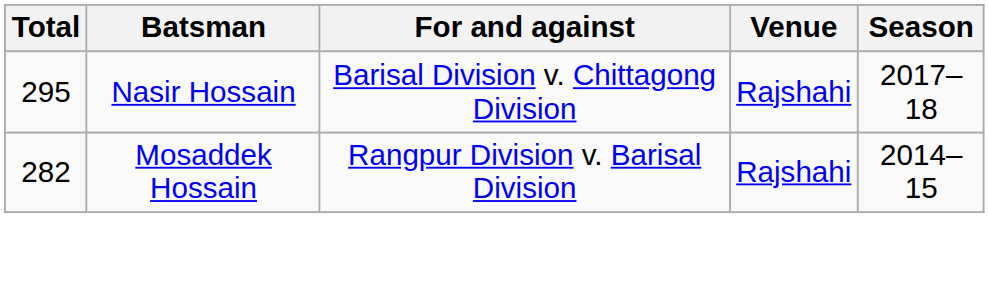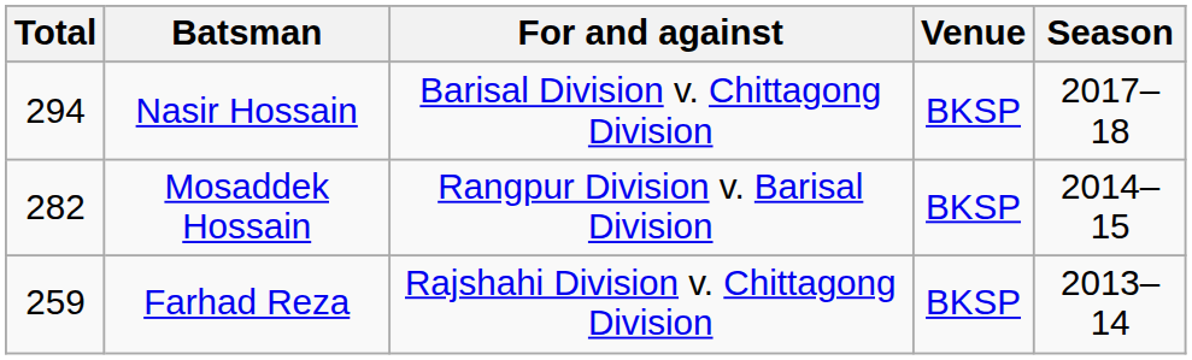Nasir Hossain | Total: 295 -> 294
Nasir Hossain | Venue: Rajshahi -> BKSP
Mosaddek Hossain | Venue: Rajshahi -> BKSP
+ row: 259 | Farhad Reza | Rajshahi Division v. Chittagong Division | BKSP | 2013–14
